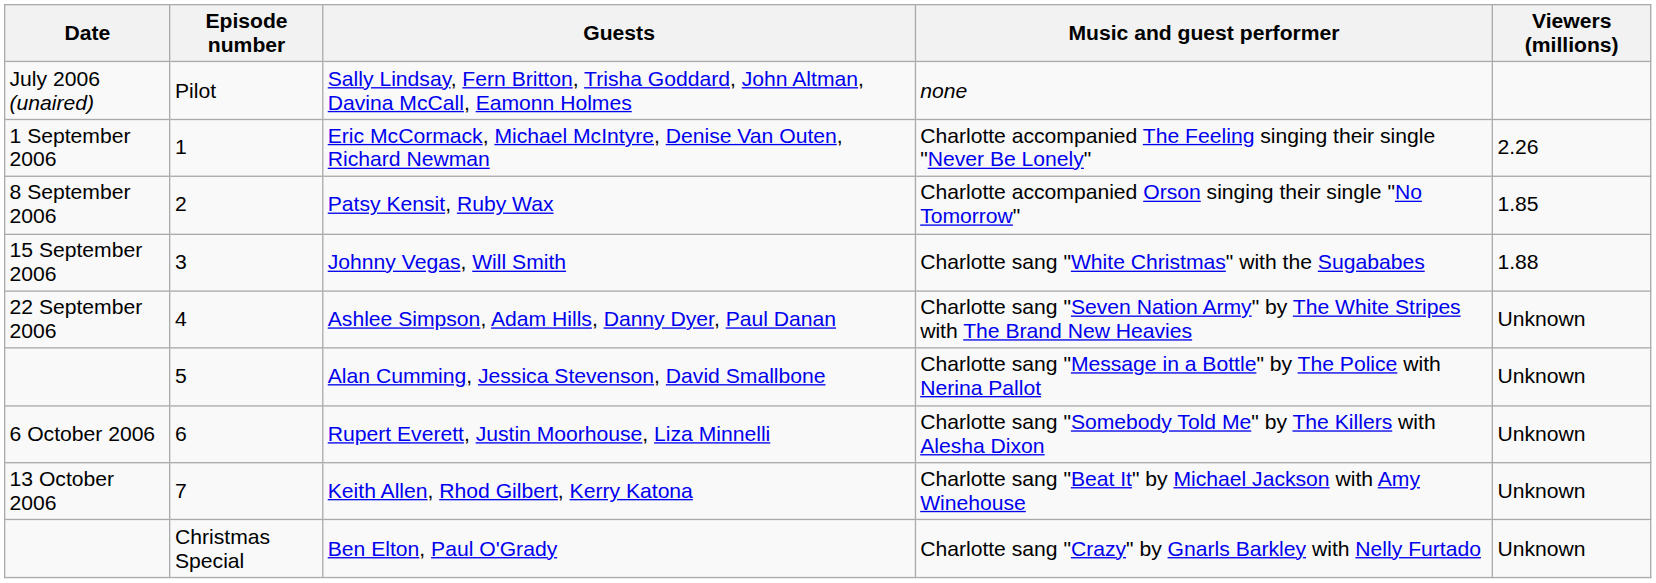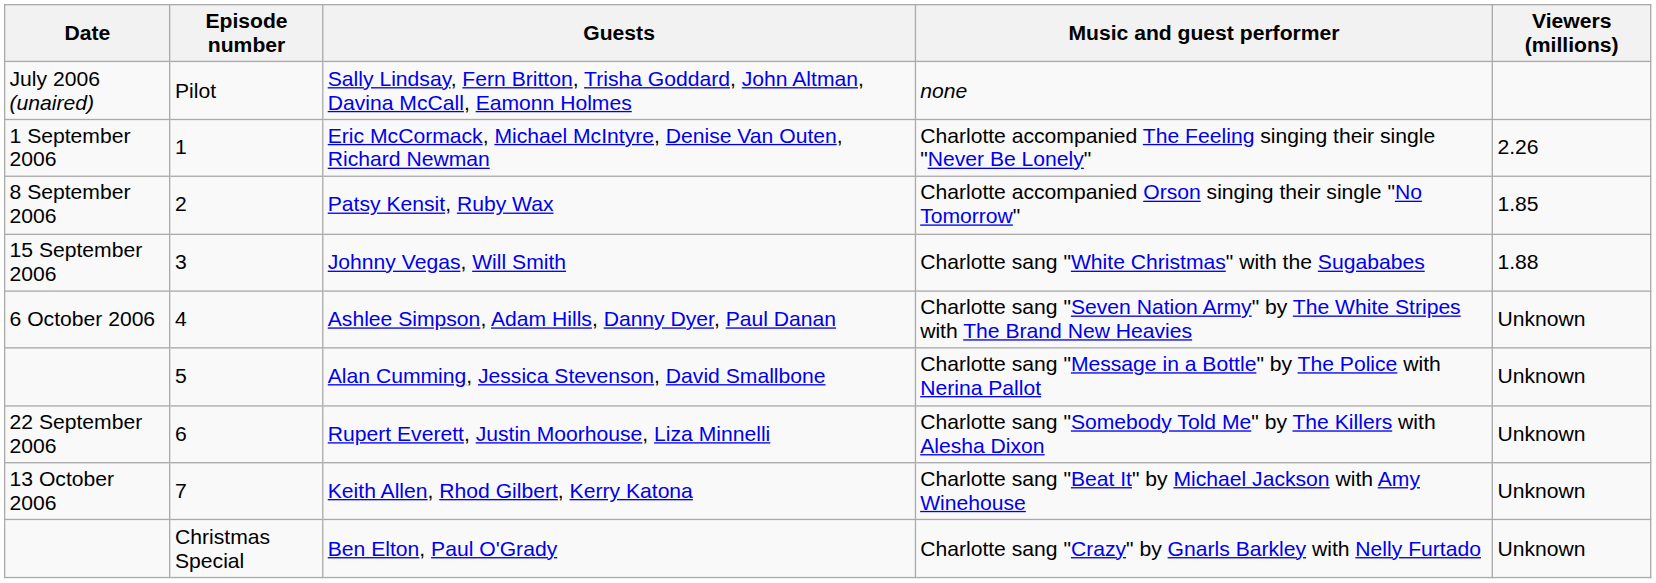Ashlee Simpson, Adam Hills, Danny Dyer, Paul Danan | Date: 22 September 2006 -> 6 October 2006
Rupert Everett, Justin Moorhouse, Liza Minnelli | Date: 6 October 2006 -> 22 September 2006
